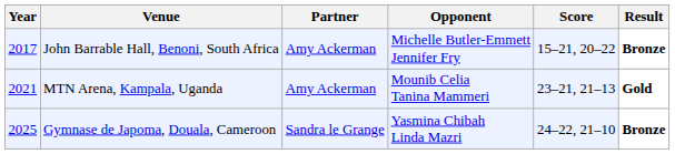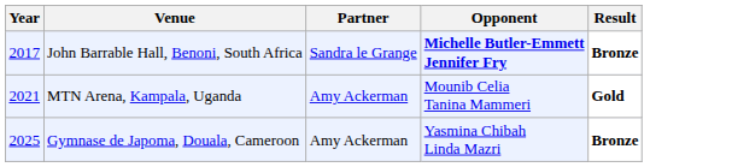- column: Score | 15–21, 20–22 | 23–21, 21–13 | 24–22, 21–10
John Barrable Hall, Benoni, South Africa | Partner: Amy Ackerman -> Sandra le Grange
John Barrable Hall, Benoni, South Africa | Opponent: normal -> bold
Gymnase de Japoma, Douala, Cameroon | Partner: Sandra le Grange -> Amy Ackerman
